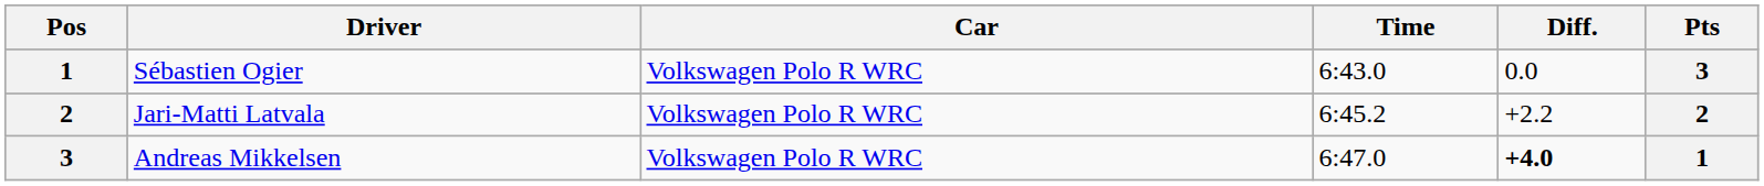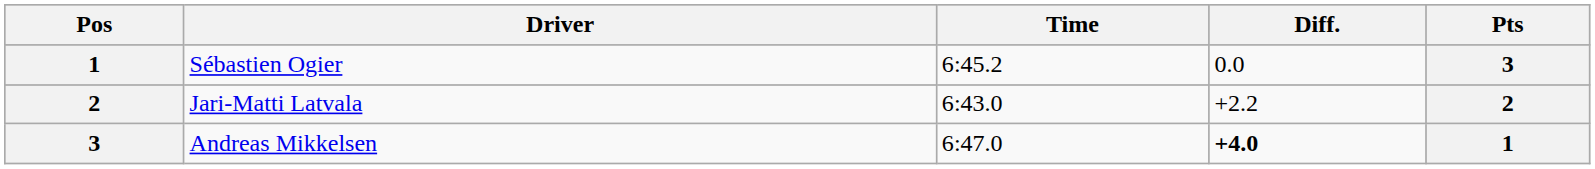- column: Car | Volkswagen Polo R WRC | Volkswagen Polo R WRC | Volkswagen Polo R WRC
Sébastien Ogier | Time: 6:43.0 -> 6:45.2
Jari-Matti Latvala | Time: 6:45.2 -> 6:43.0
